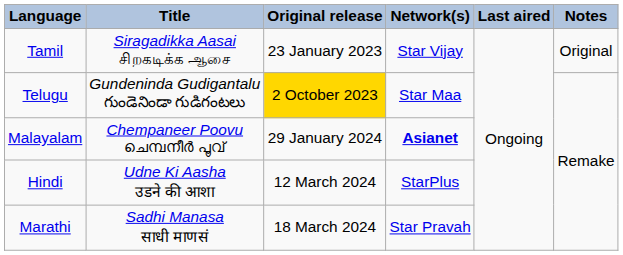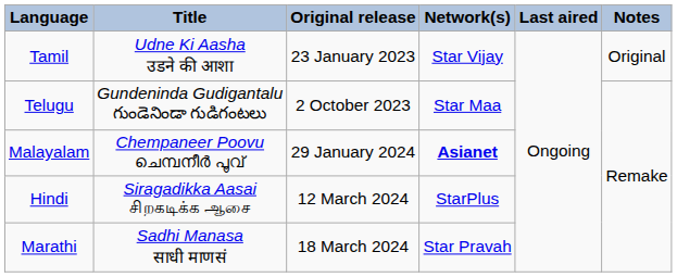Tamil | Title: Siragadikka Aasai சிறகடிக்க ஆசை -> Udne Ki Aasha उडने की आशा
Telugu | Original release: gold background -> no background
Hindi | Title: Udne Ki Aasha उडने की आशा -> Siragadikka Aasai சிறகடிக்க ஆசை
